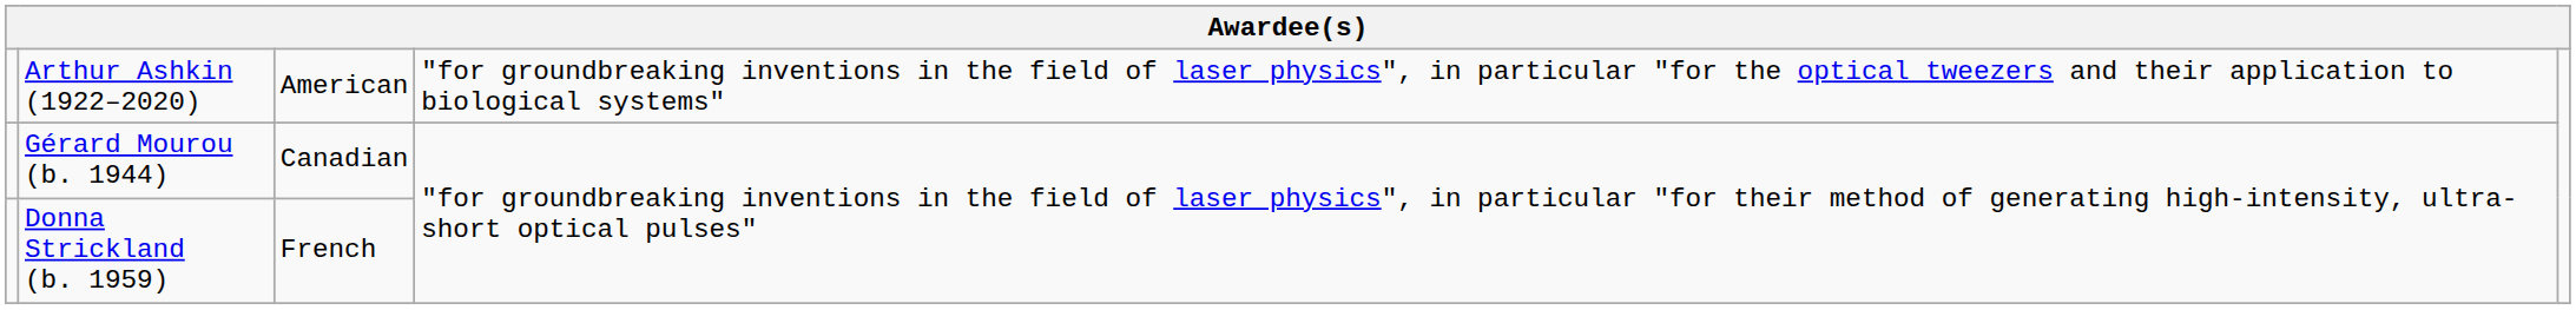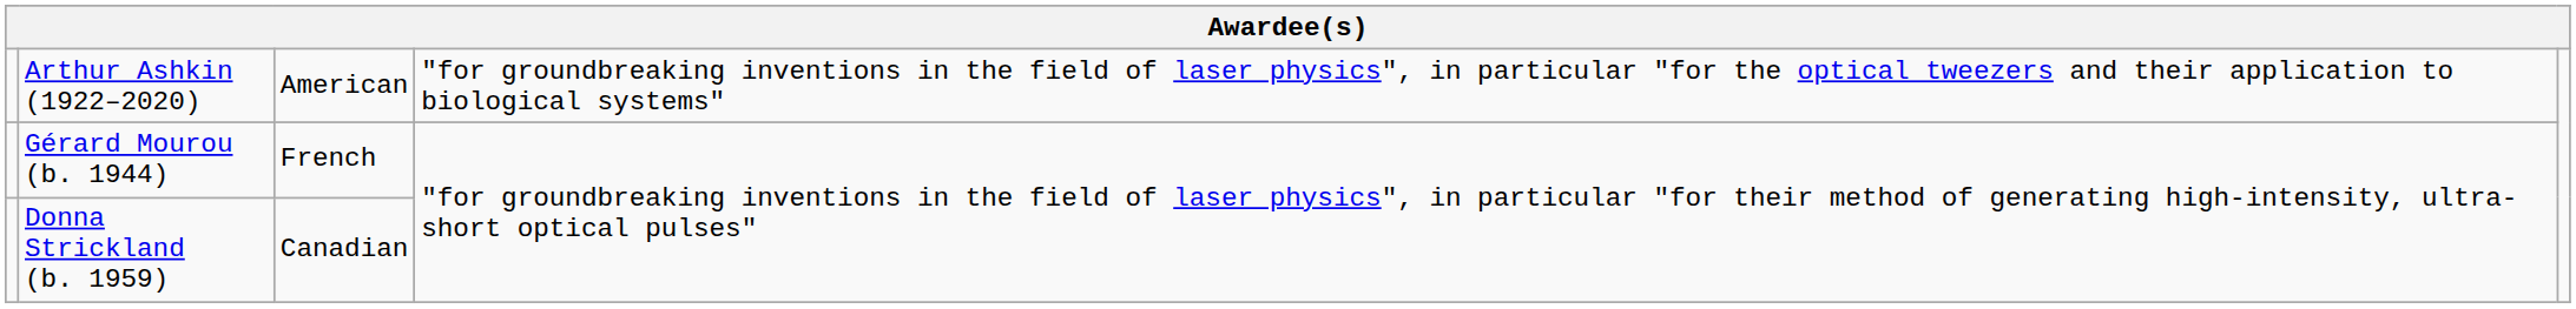Gérard Mourou (b. 1944) | column 3: Canadian -> French
Donna Strickland (b. 1959) | column 3: French -> Canadian
